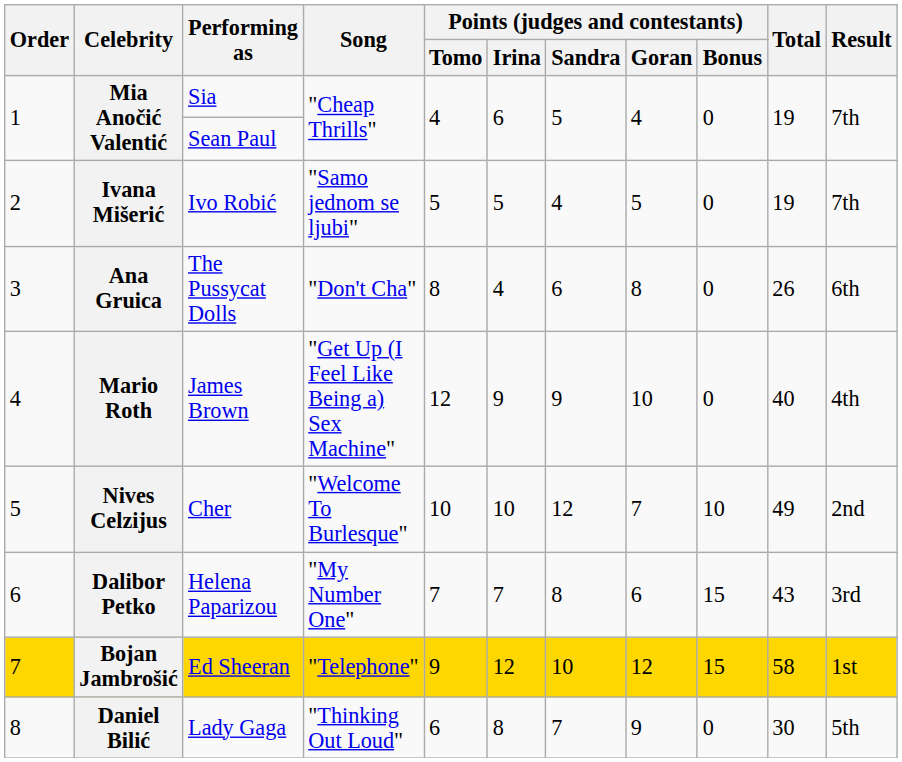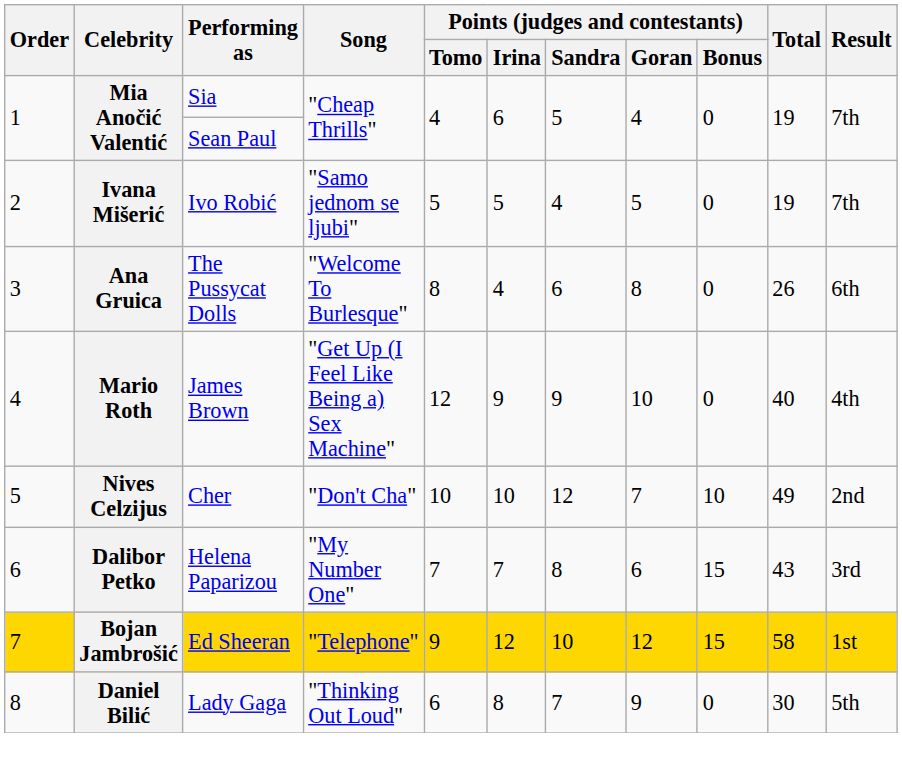The Pussycat Dolls | Song: "Don't Cha" -> "Welcome To Burlesque"
Cher | Song: "Welcome To Burlesque" -> "Don't Cha"
